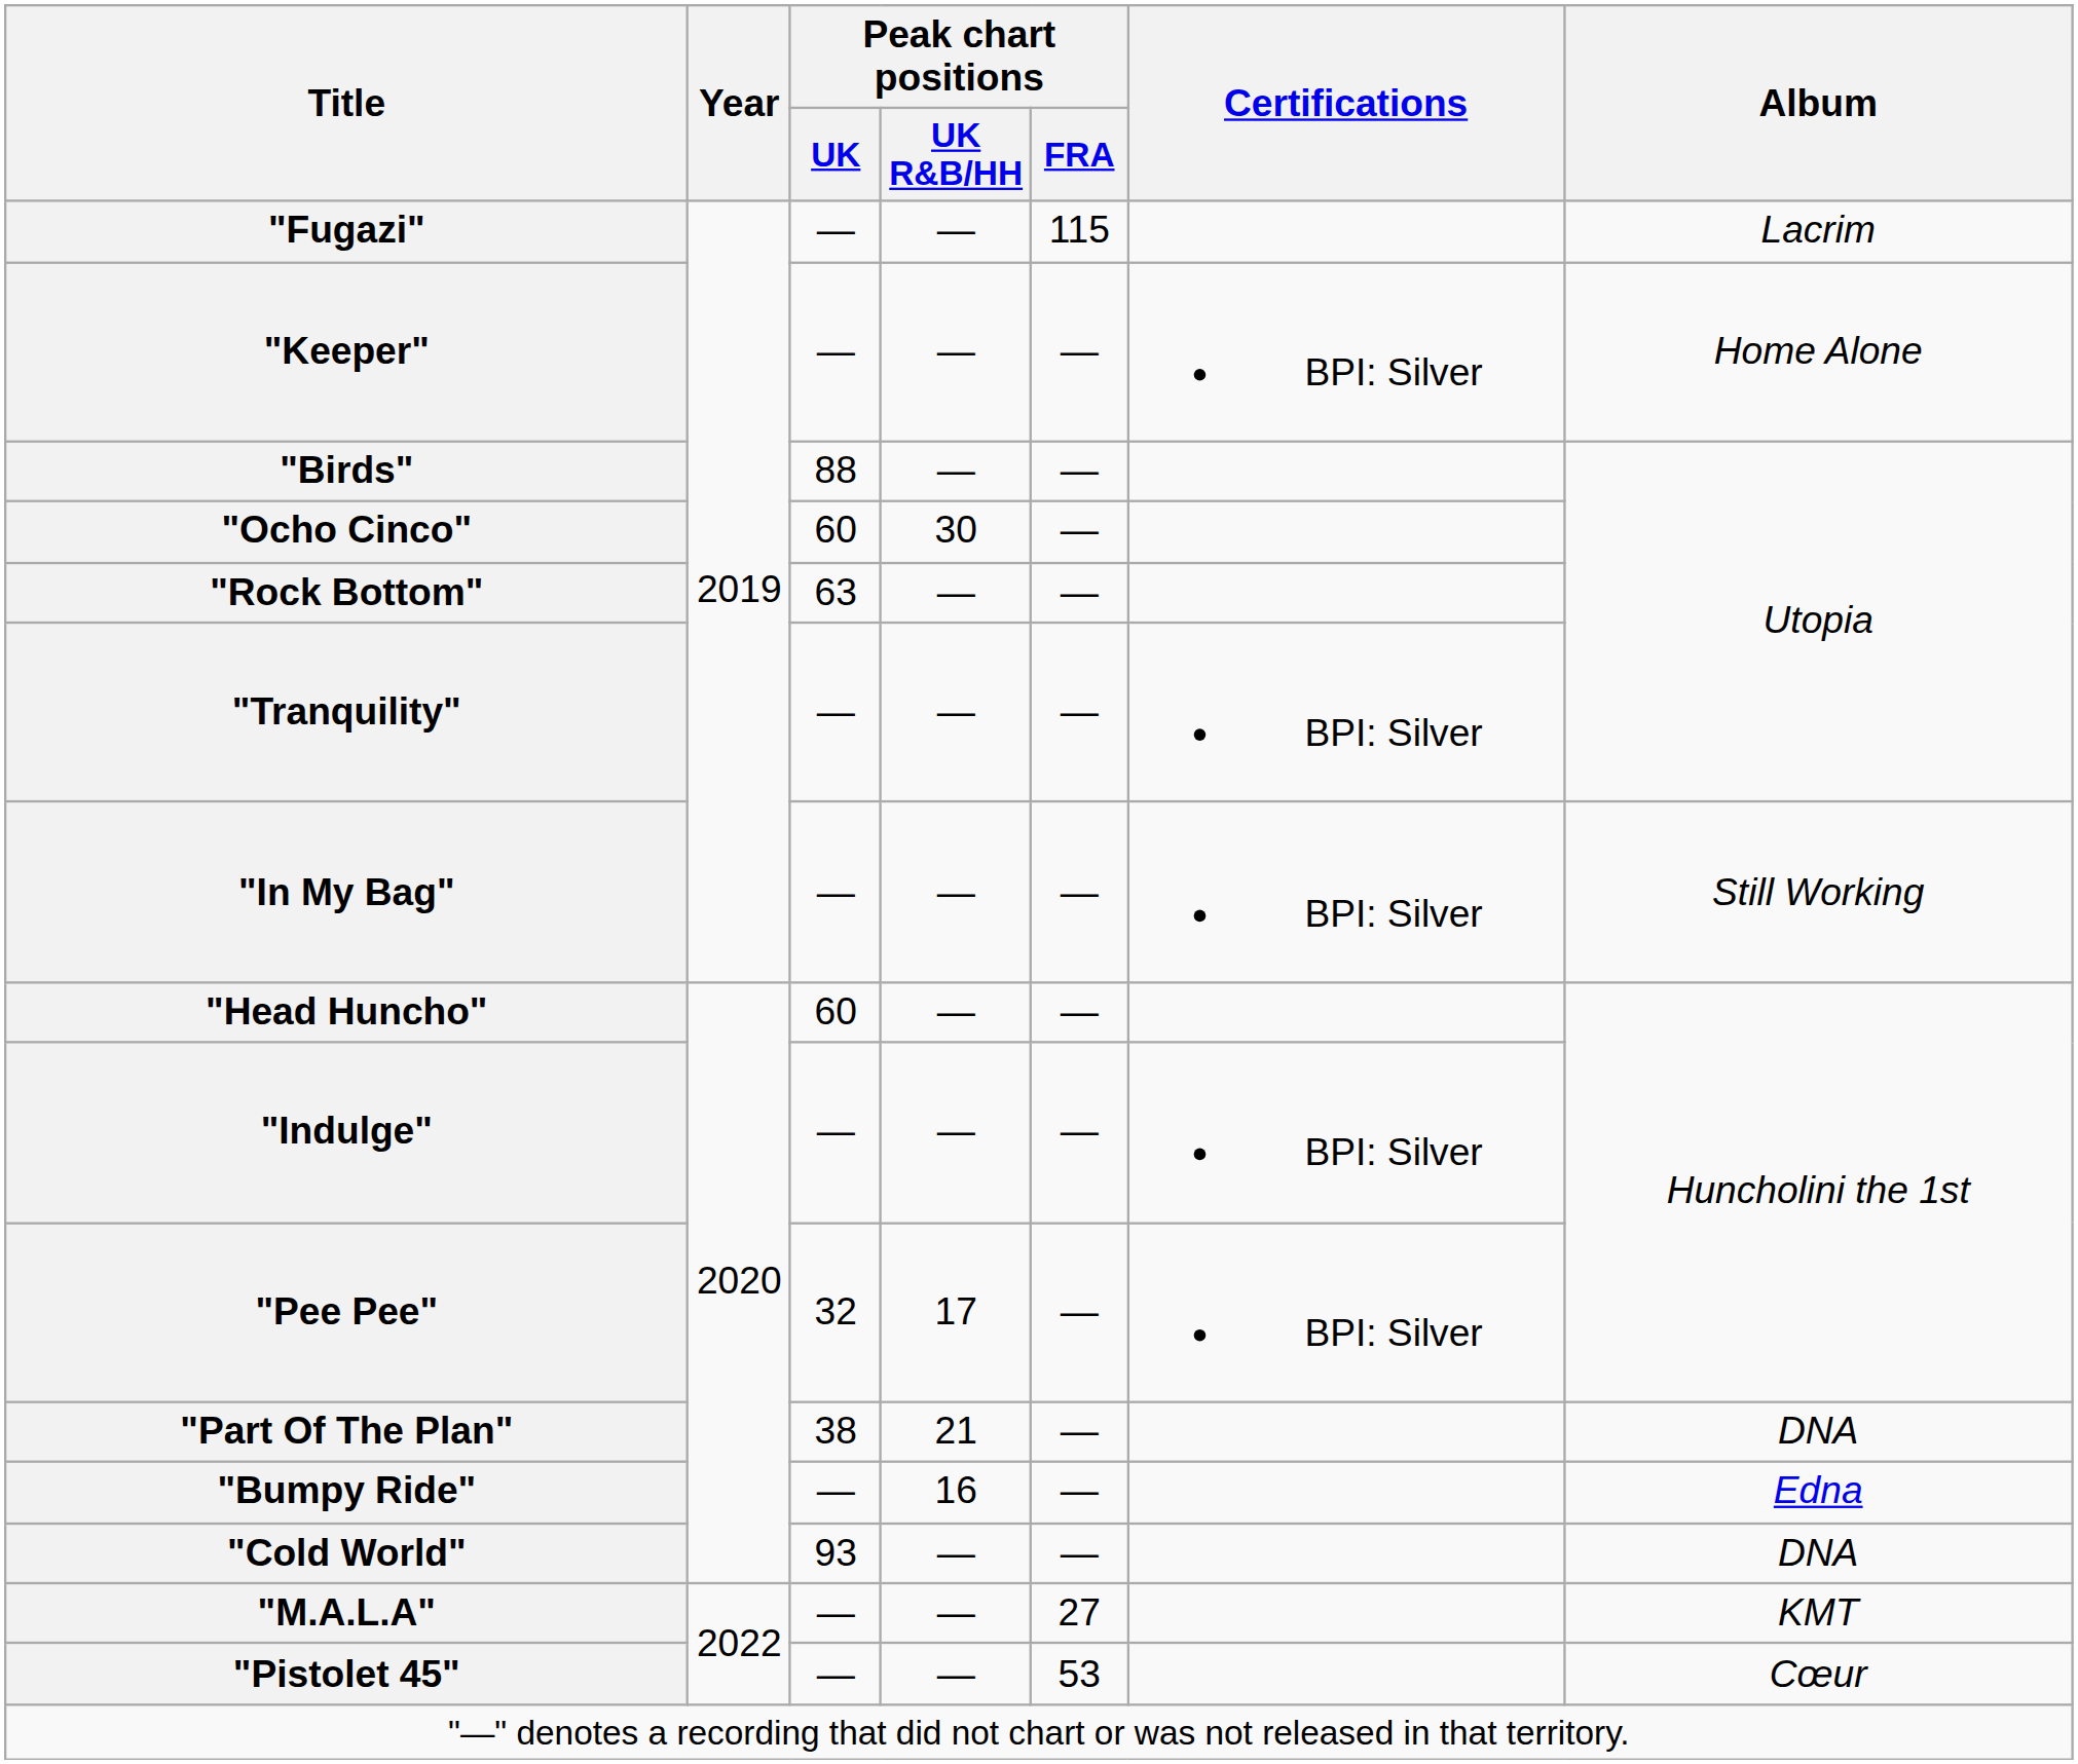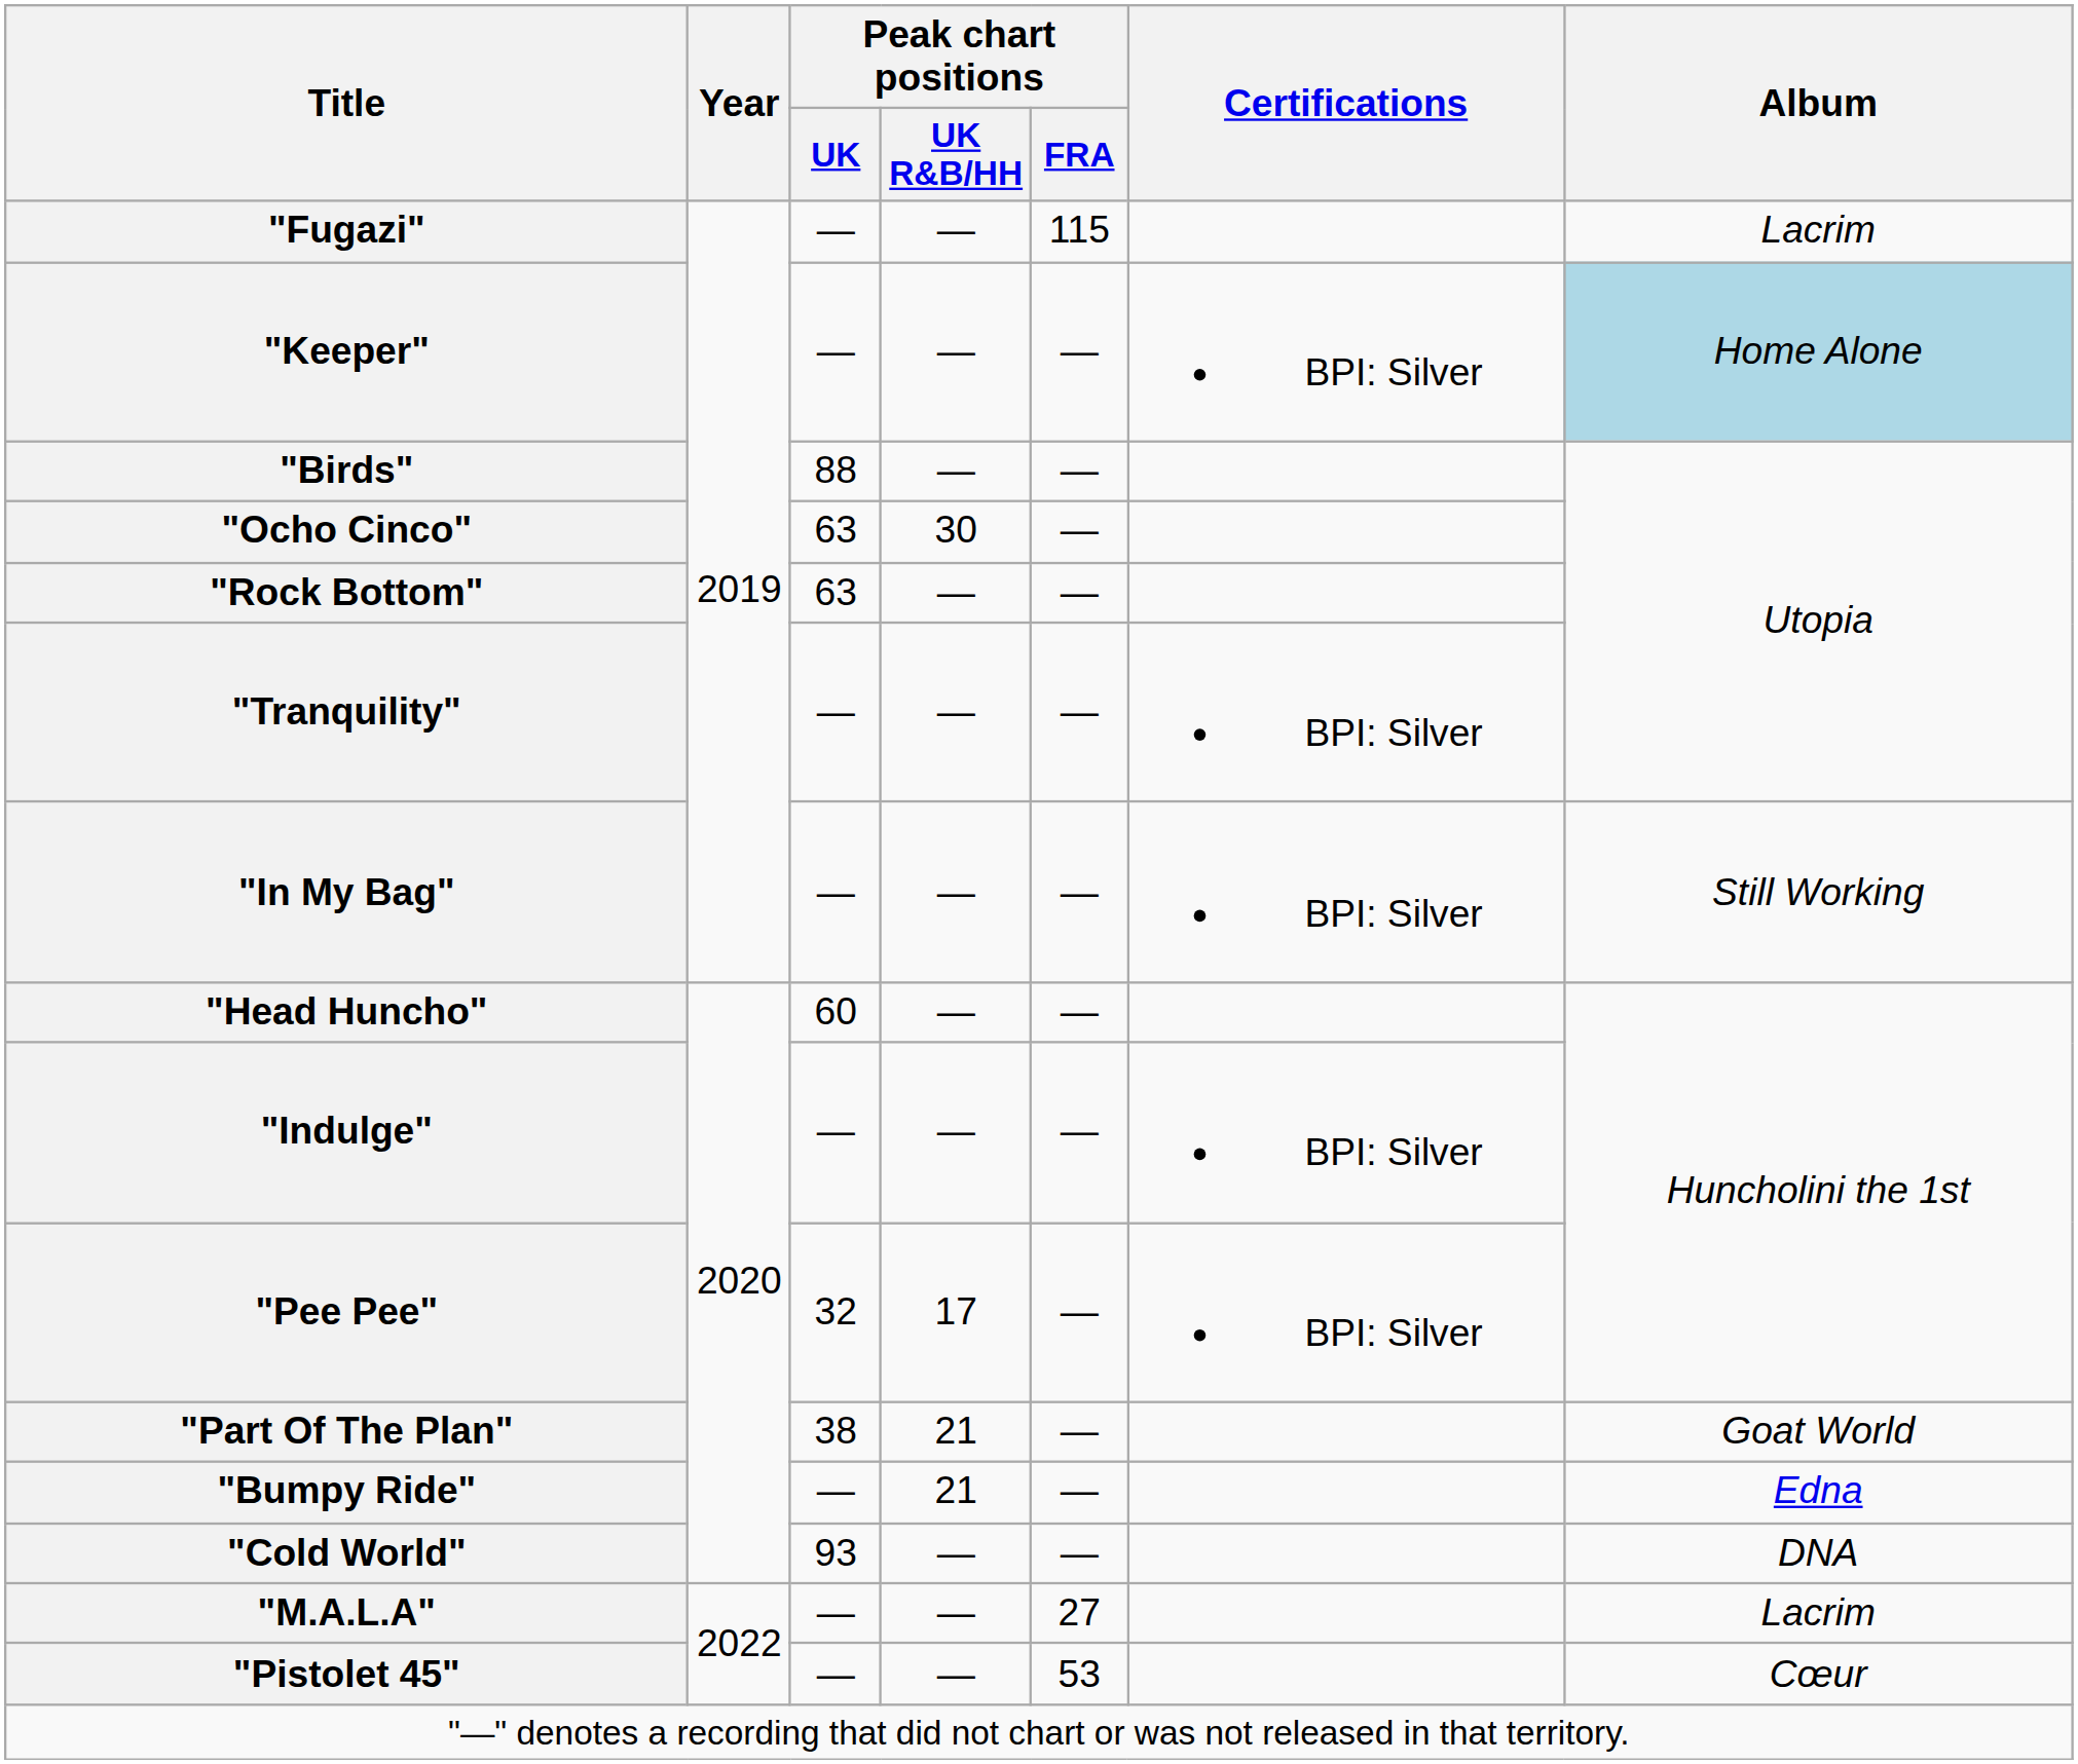"Keeper" | Album: no background -> lightblue background
"Ocho Cinco" | Peak chart positions / UK: 60 -> 63
"Part Of The Plan" | Album: DNA -> Goat World
"Bumpy Ride" | Peak chart positions / UK R&B/HH: 16 -> 21
"M.A.L.A" | Album: KMT -> Lacrim
